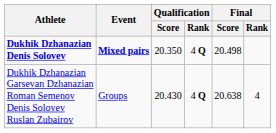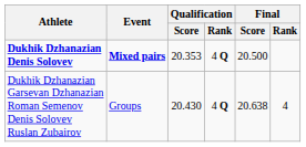Dukhik Dzhanazian Denis Solovev | Qualification / Score: 20.350 -> 20.353
Dukhik Dzhanazian Denis Solovev | Final / Score: 20.498 -> 20.500
